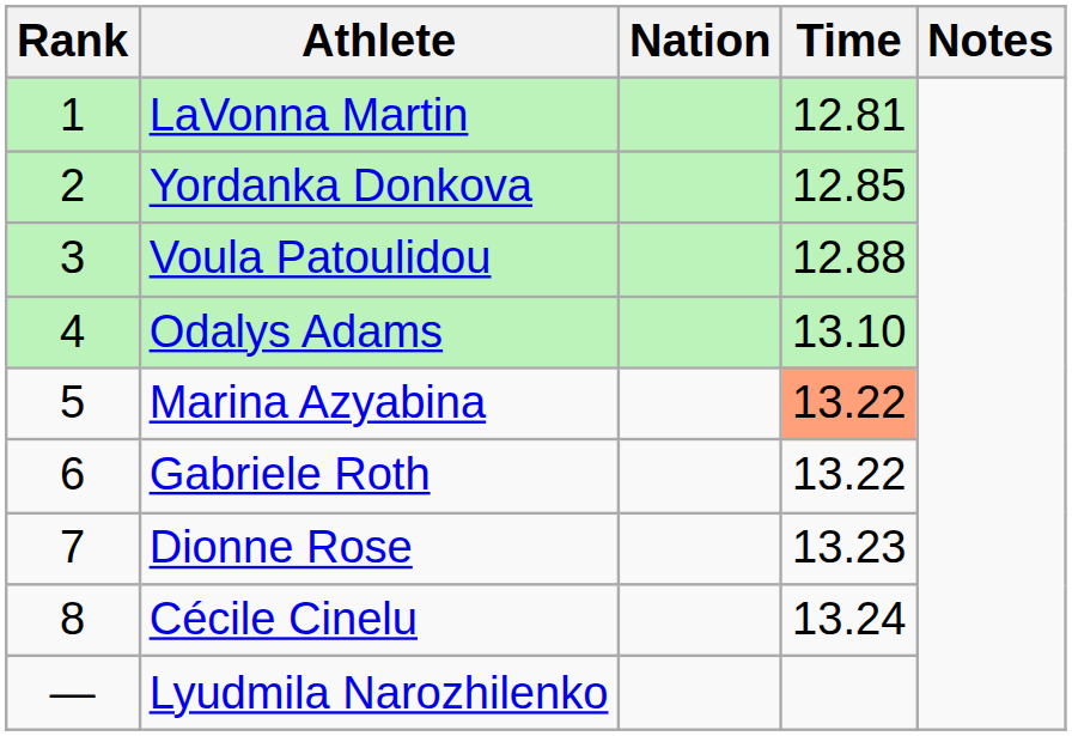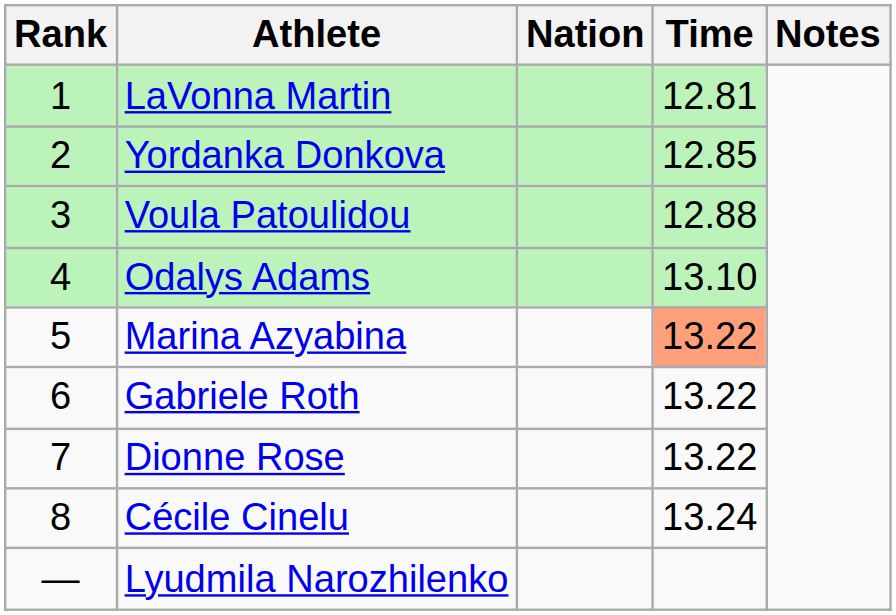Dionne Rose | Time: 13.23 -> 13.22
